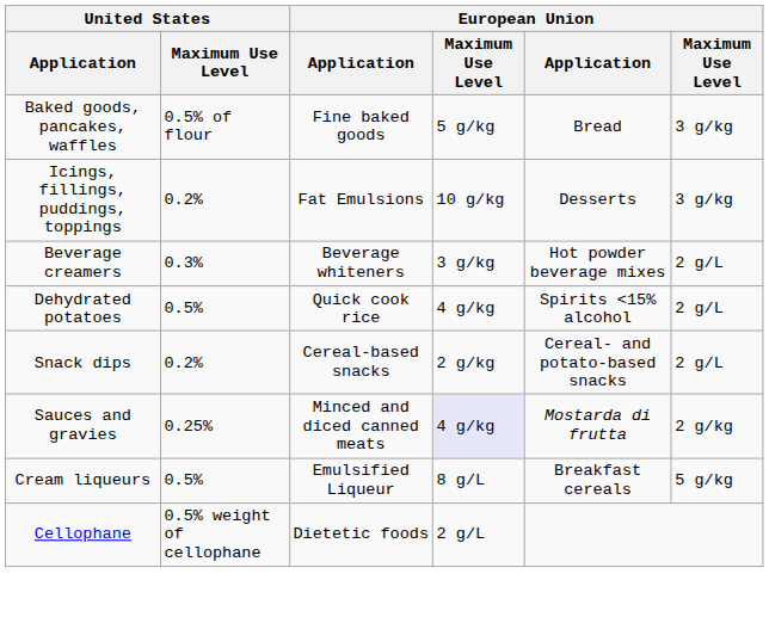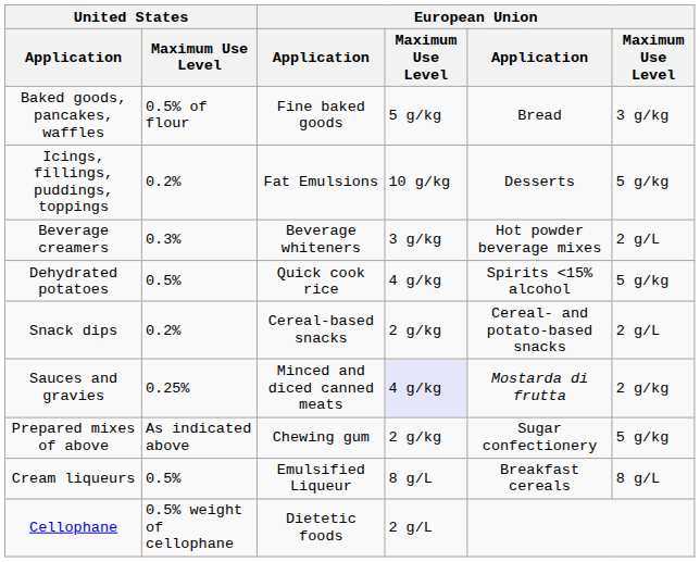Icings, fillings, puddings, toppings | column 6: 3 g/kg -> 5 g/kg
Dehydrated potatoes | column 6: 2 g/L -> 5 g/kg
+ row: Prepared mixes of above | As indicated above | Chewing gum | 2 g/kg | Sugar confectionery | 5 g/kg
Cream liqueurs | column 6: 5 g/kg -> 8 g/L
